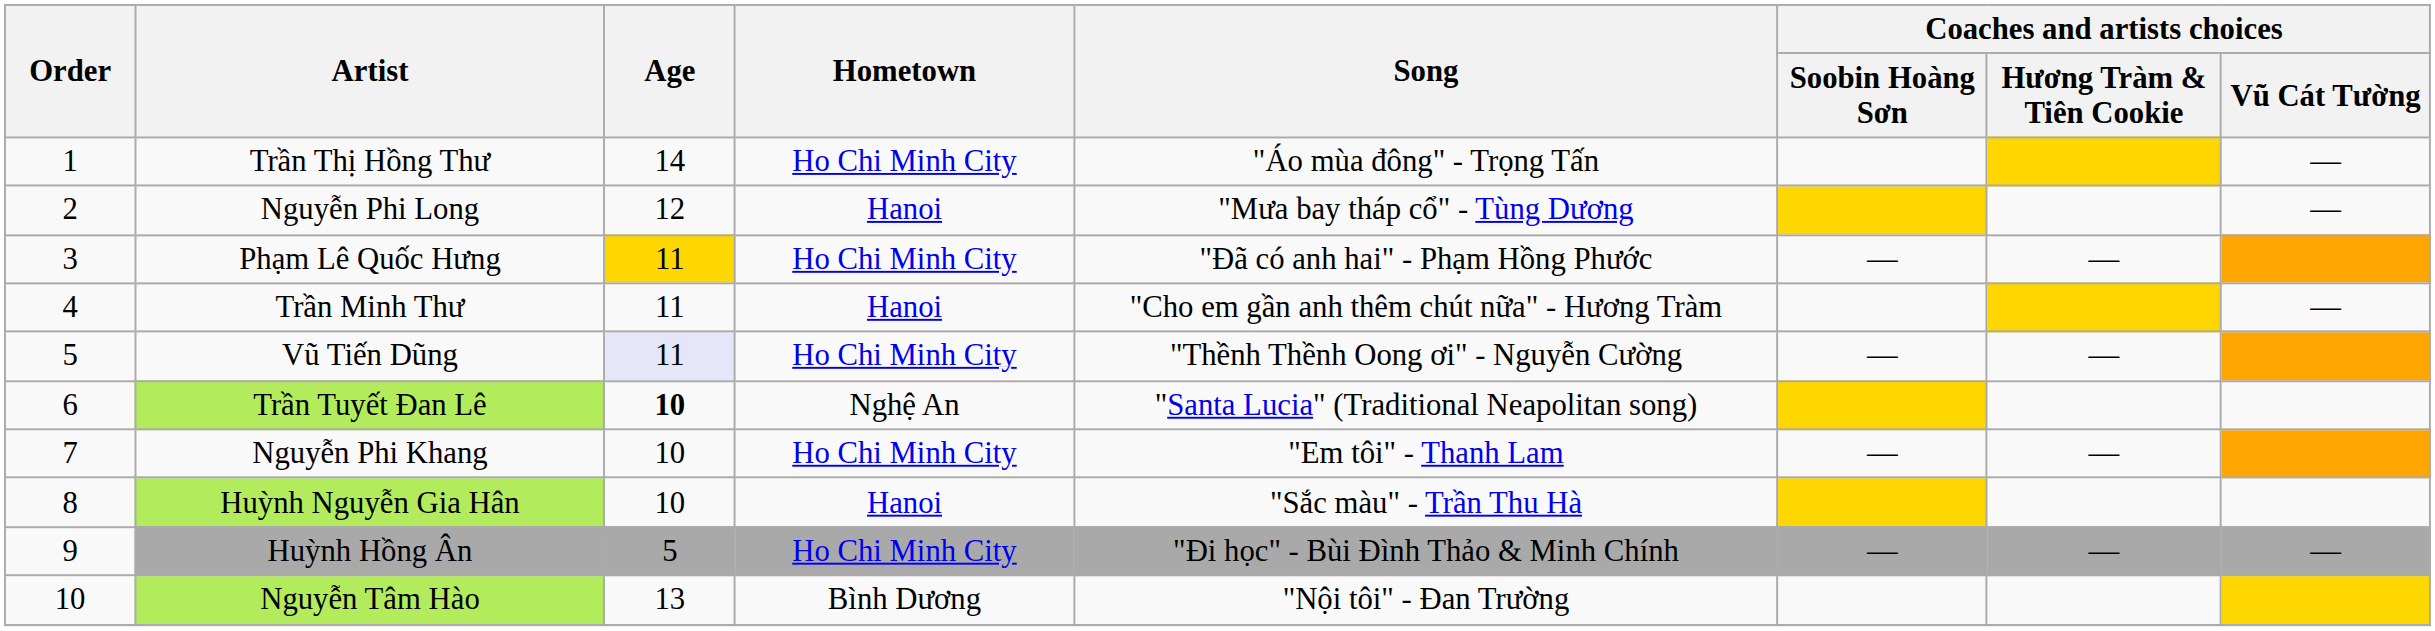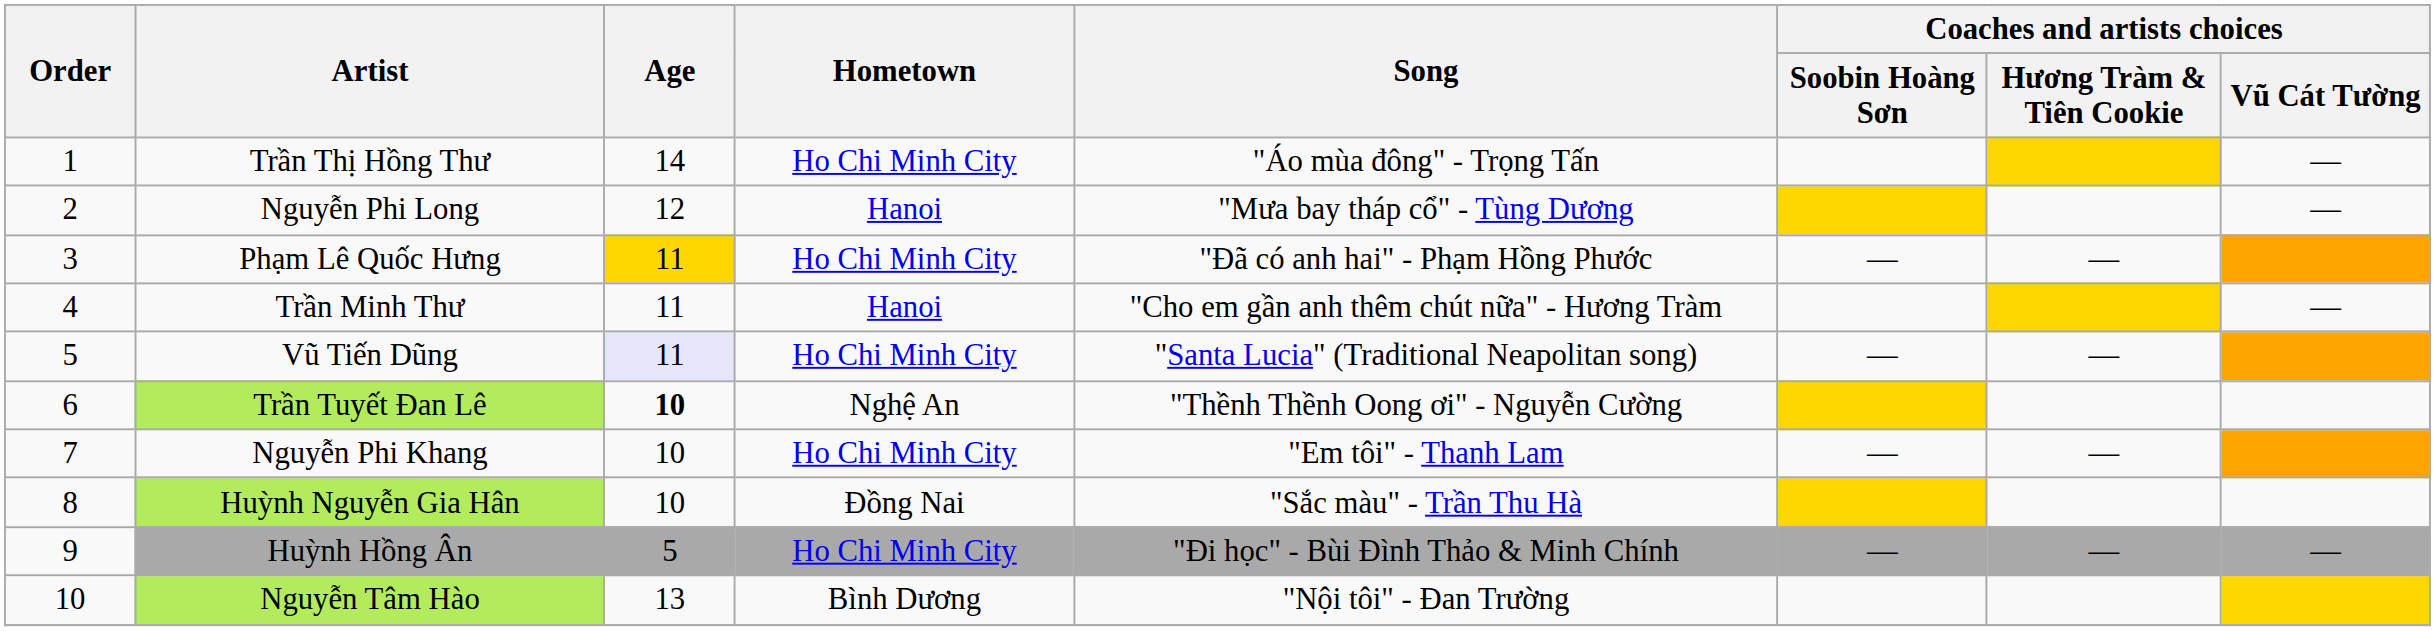Vũ Tiến Dũng | Song: "Thềnh Thềnh Oong ơi" - Nguyễn Cường -> "Santa Lucia" (Traditional Neapolitan song)
Trần Tuyết Đan Lê | Song: "Santa Lucia" (Traditional Neapolitan song) -> "Thềnh Thềnh Oong ơi" - Nguyễn Cường
Huỳnh Nguyễn Gia Hân | Hometown: Hanoi -> Đồng Nai
